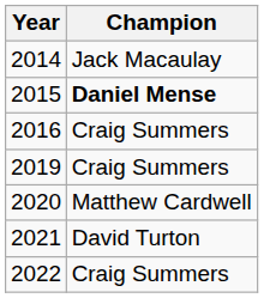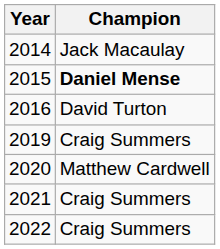2016 | Champion: Craig Summers -> David Turton
2021 | Champion: David Turton -> Craig Summers
